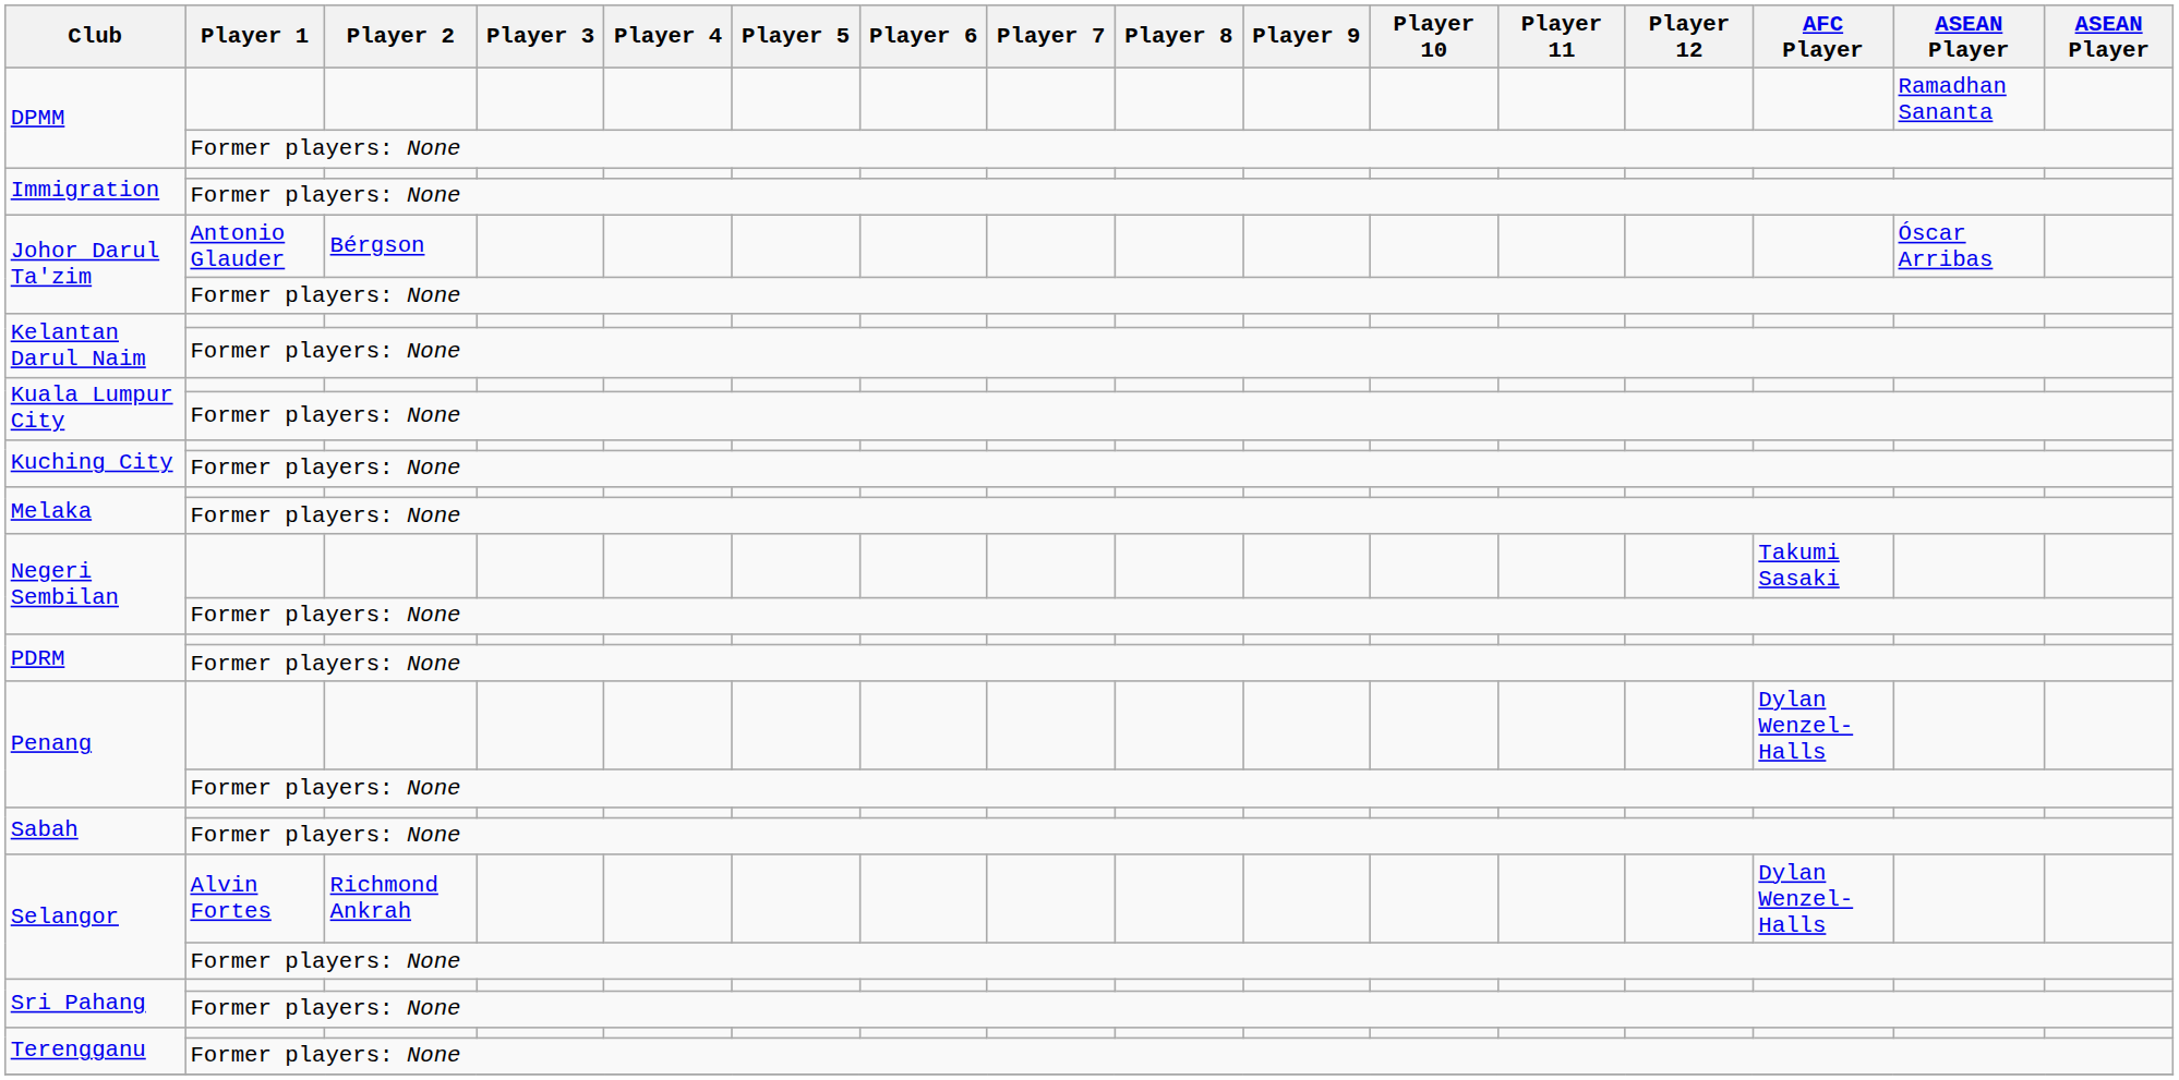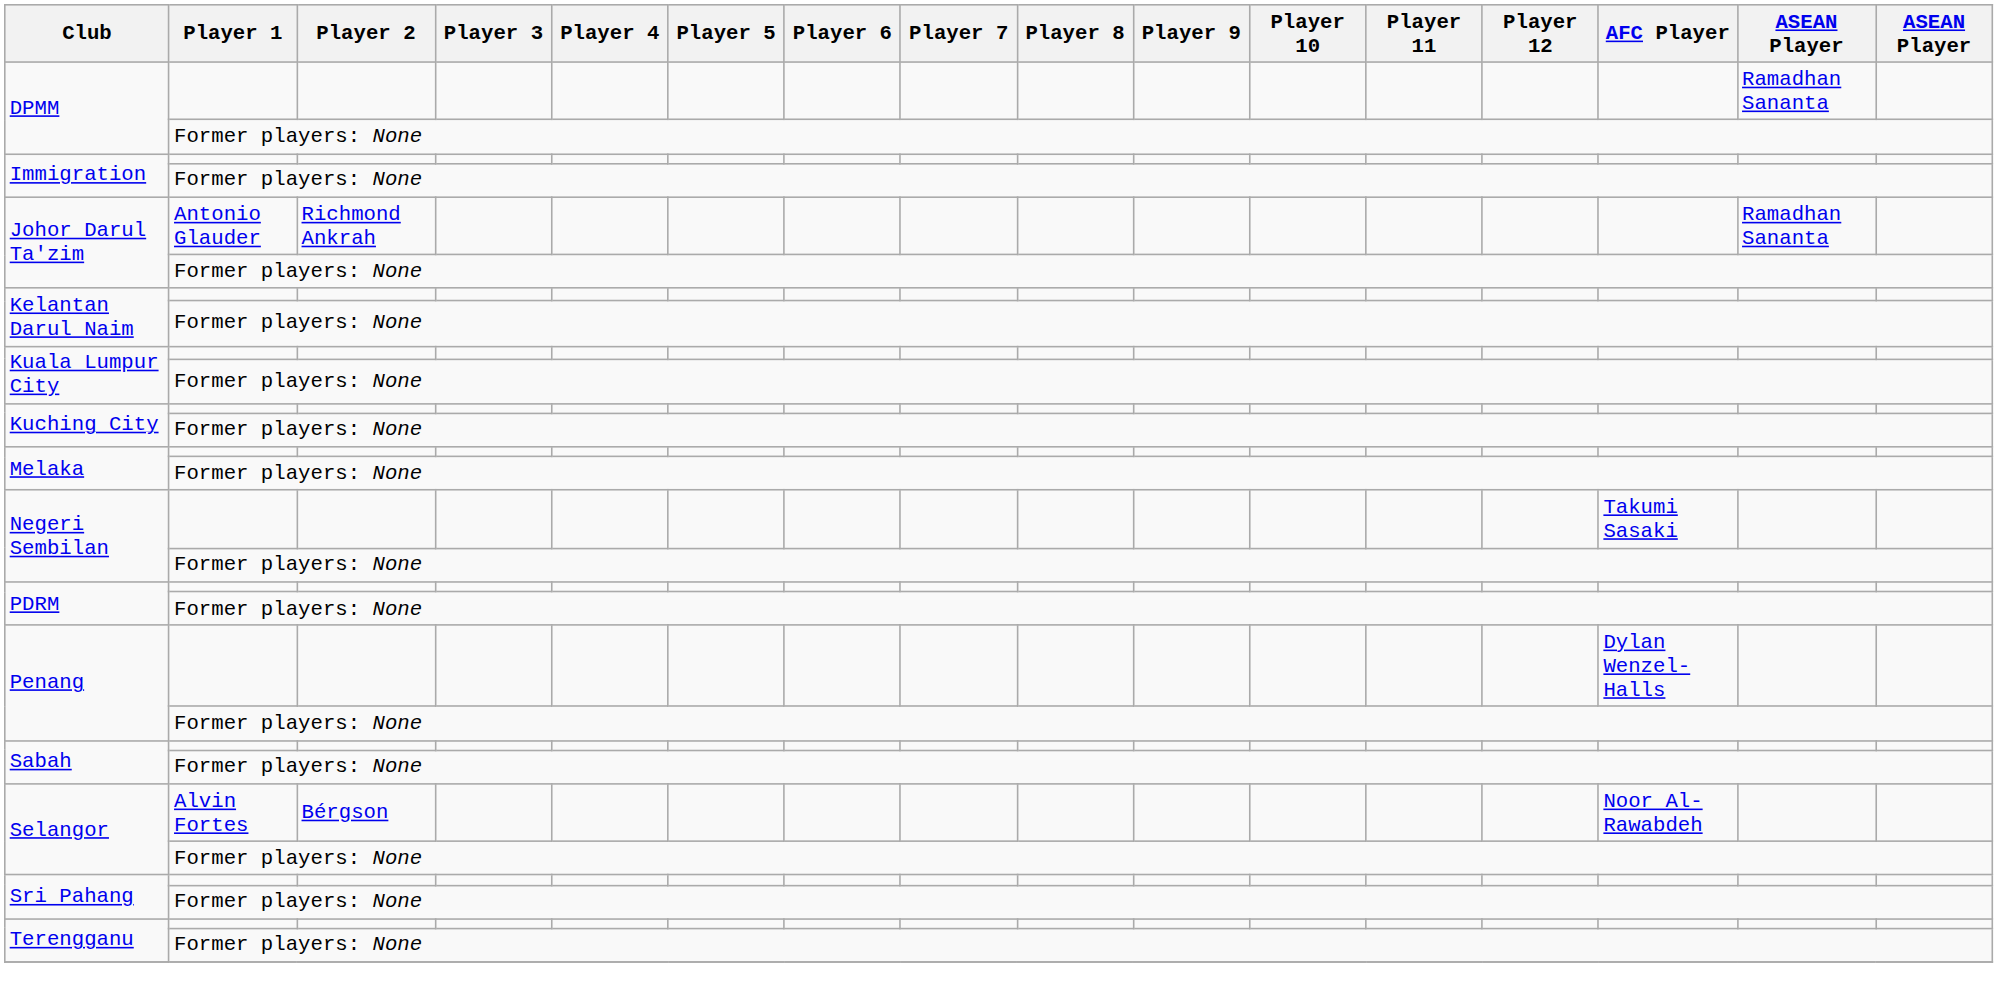Johor Darul Ta'zim / Antonio Glauder | Player 2: Bérgson -> Richmond Ankrah
Johor Darul Ta'zim / Antonio Glauder | column 15: Óscar Arribas -> Ramadhan Sananta
Selangor / Alvin Fortes | Player 2: Richmond Ankrah -> Bérgson
Selangor / Alvin Fortes | AFC Player: Dylan Wenzel-Halls -> Noor Al-Rawabdeh
